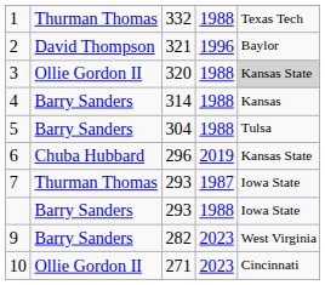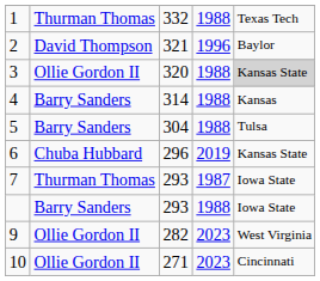9 | column 2: Barry Sanders -> Ollie Gordon II
